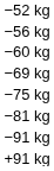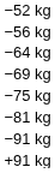- row: −60 kg
+ row: −64 kg
